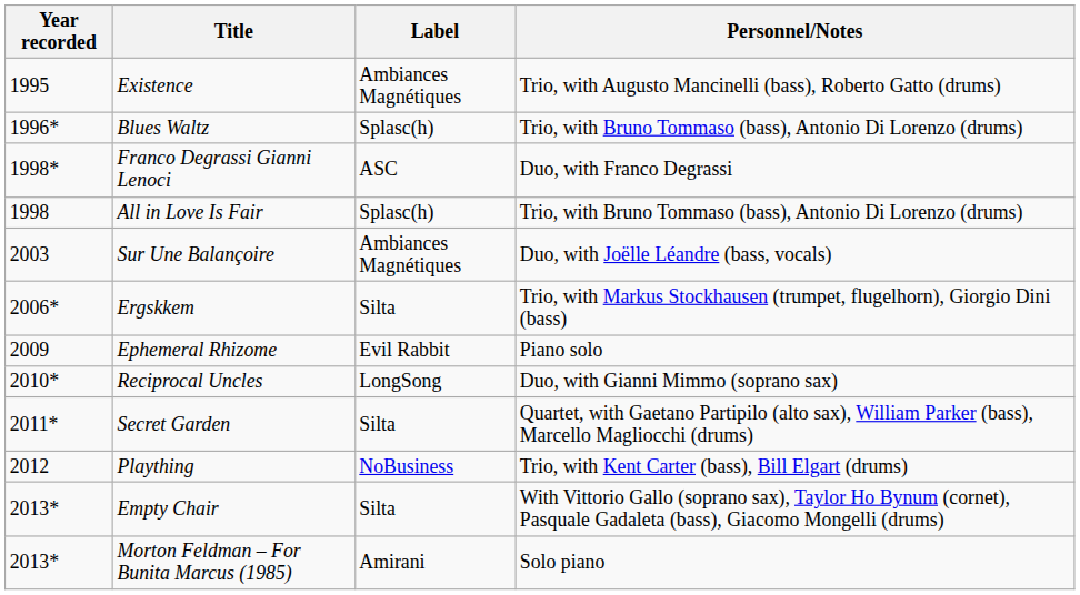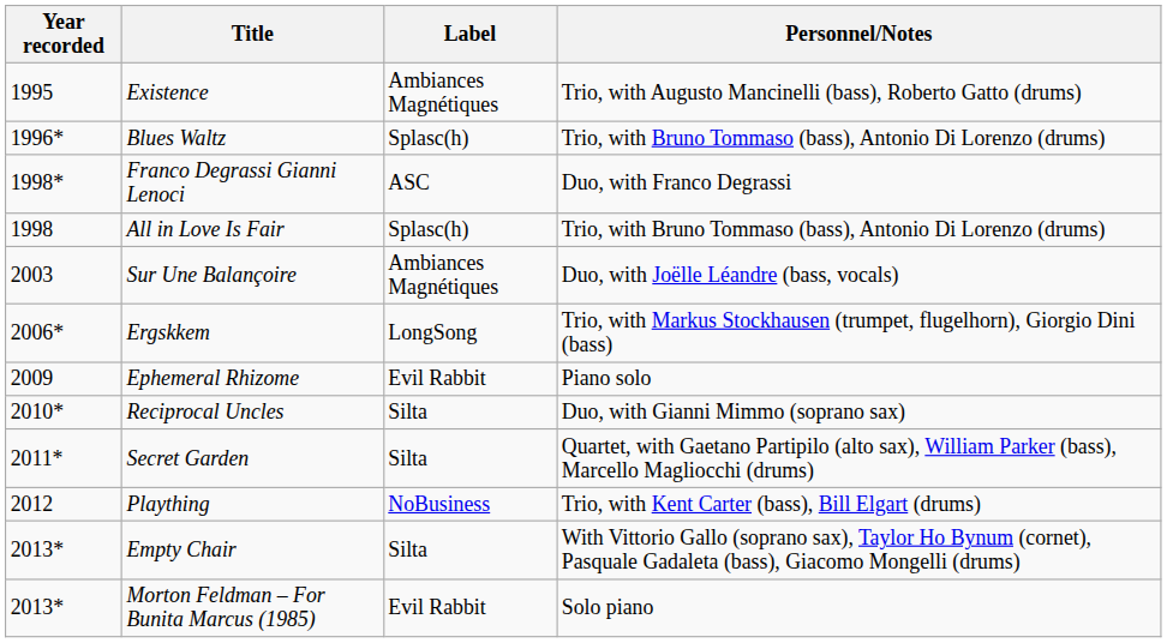Ergskkem | Label: Silta -> LongSong
Reciprocal Uncles | Label: LongSong -> Silta
Morton Feldman – For Bunita Marcus (1985) | Label: Amirani -> Evil Rabbit
